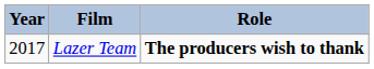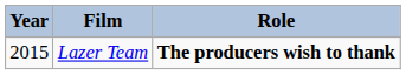Lazer Team | Year: 2017 -> 2015
